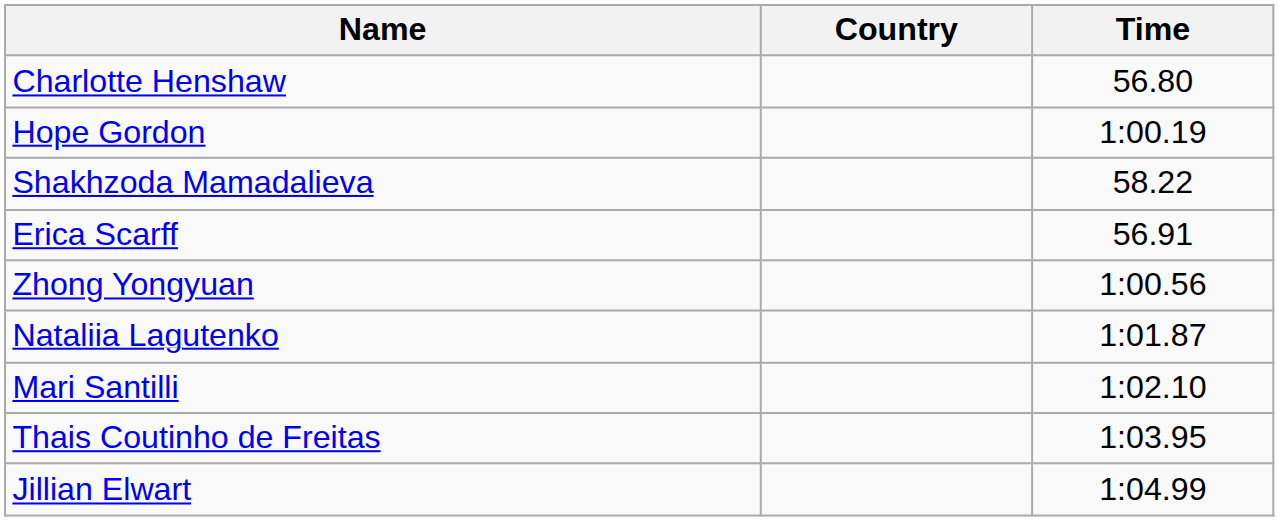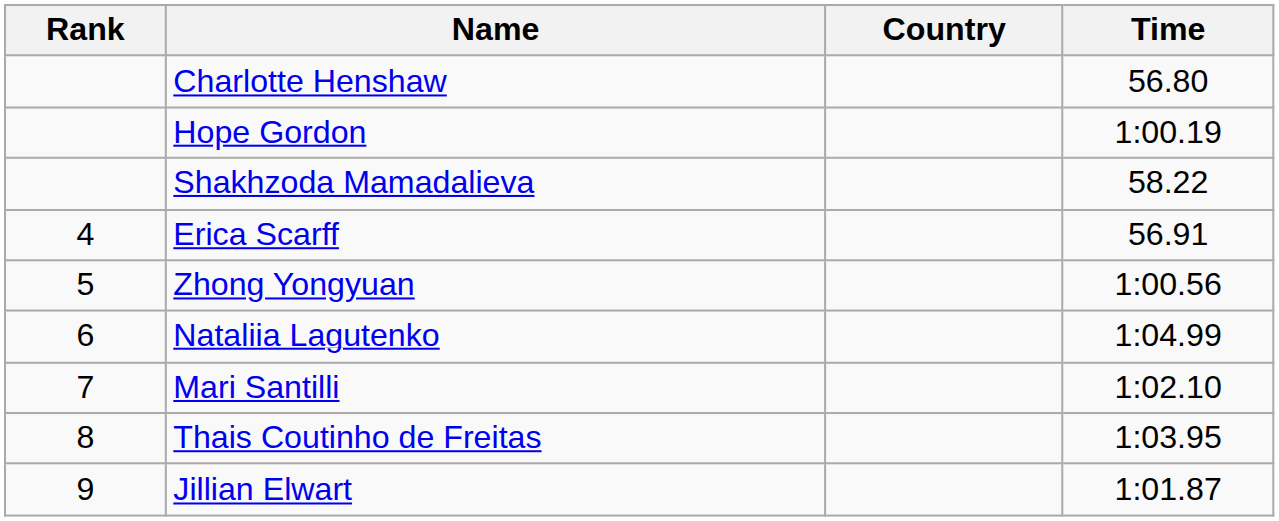+ column: Rank | 4 | 5 | 6 | 7 | 8 | 9
Nataliia Lagutenko | Time: 1:01.87 -> 1:04.99
Jillian Elwart | Time: 1:04.99 -> 1:01.87
